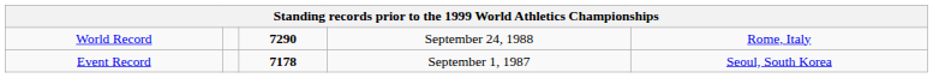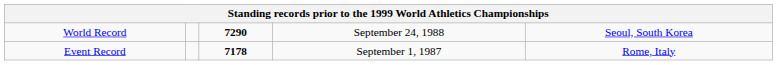World Record | column 5: Rome, Italy -> Seoul, South Korea
Event Record | column 5: Seoul, South Korea -> Rome, Italy
